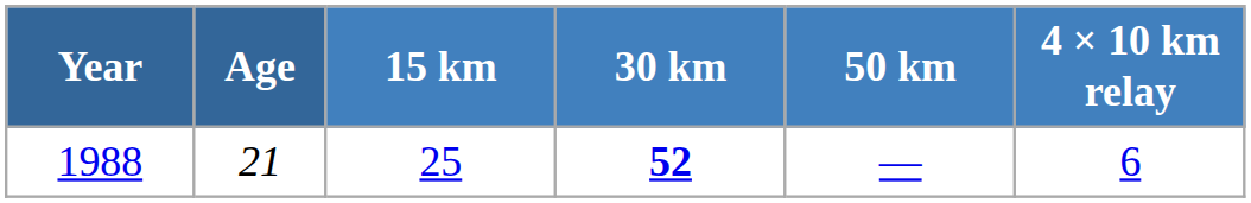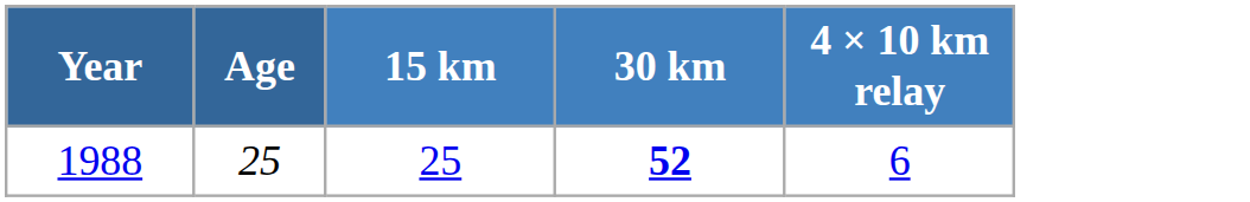- column: 50 km | —
1988 | Age: 21 -> 25
